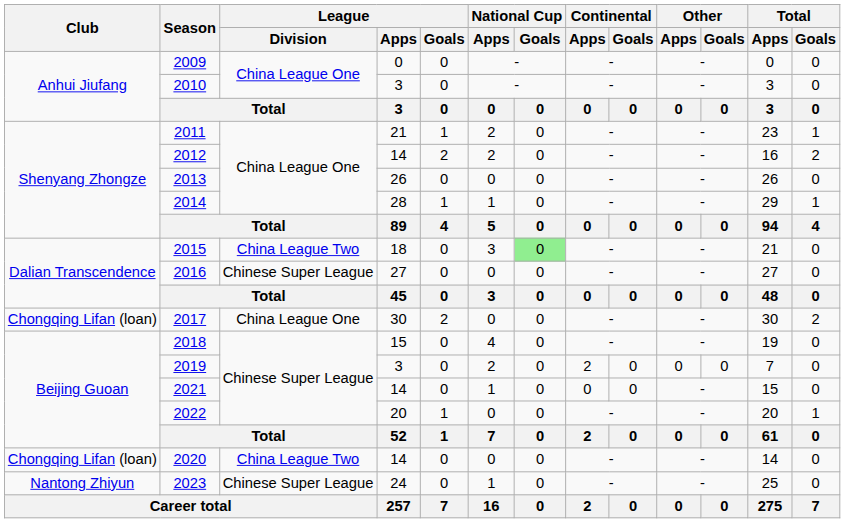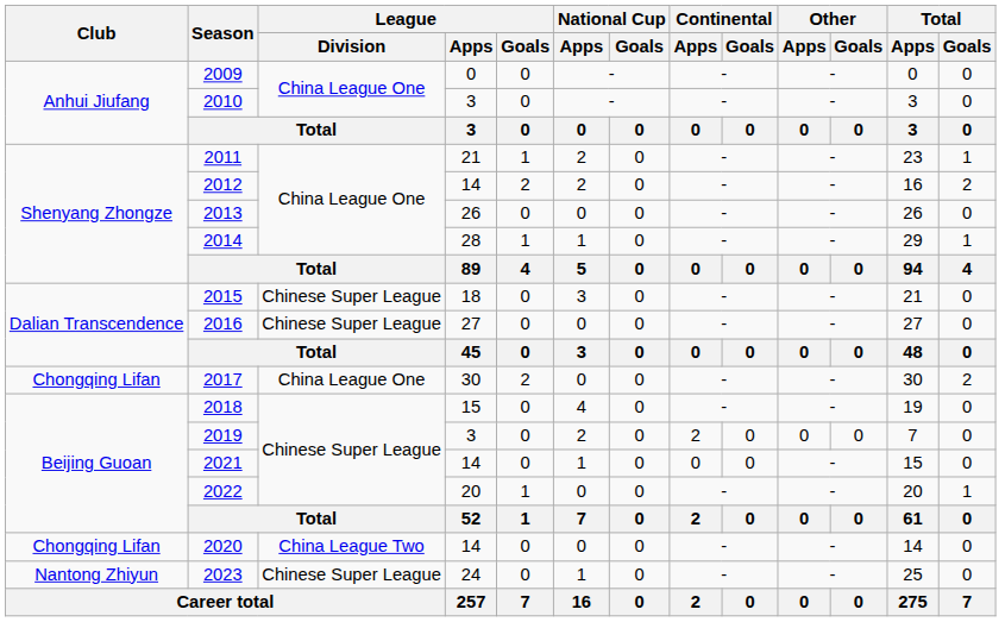2015 | League / Division: China League Two -> Chinese Super League
2015 | National Cup / Goals: lightgreen background -> no background
2017 | Club: Chongqing Lifan (loan) -> Chongqing Lifan
2020 | Club: Chongqing Lifan (loan) -> Chongqing Lifan
